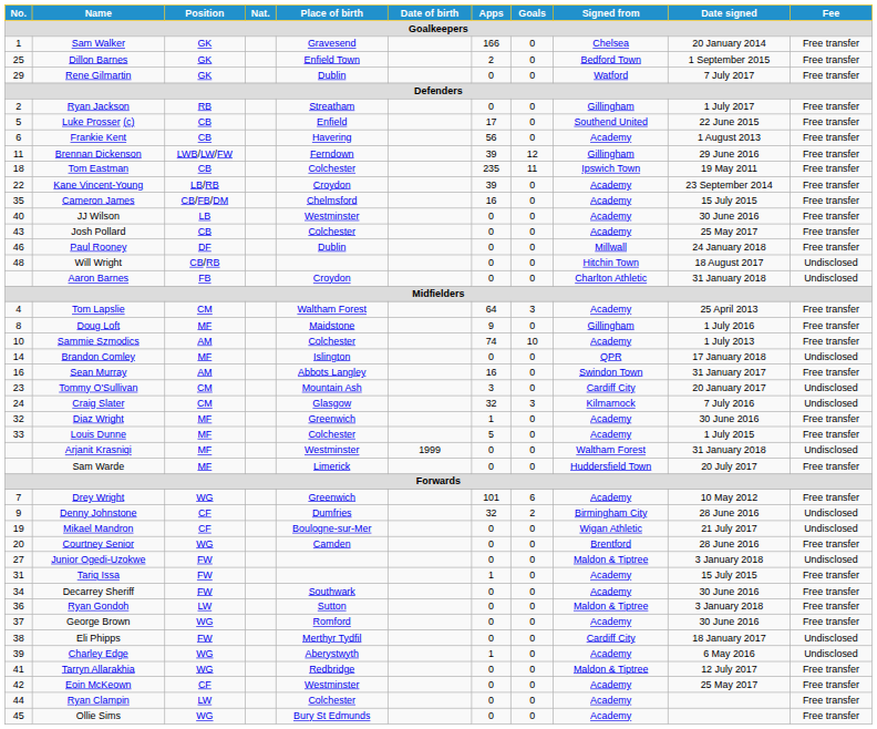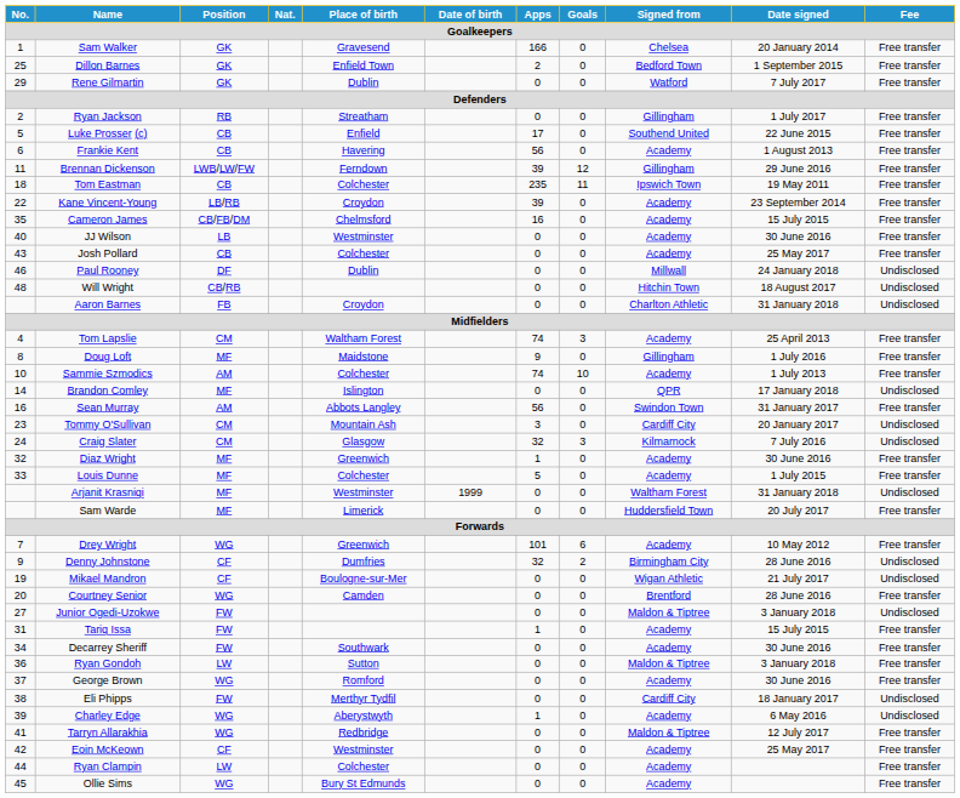Paul Rooney | Fee: Free transfer -> Undisclosed
Tom Lapslie | Apps: 64 -> 74
Sean Murray | Apps: 16 -> 56
